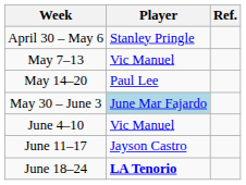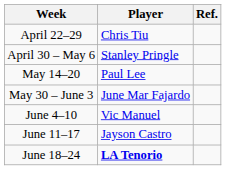+ row: April 22–29 | Chris Tiu
- row: May 7–13 | Vic Manuel
May 30 – June 3 | Player: lightblue background -> no background
